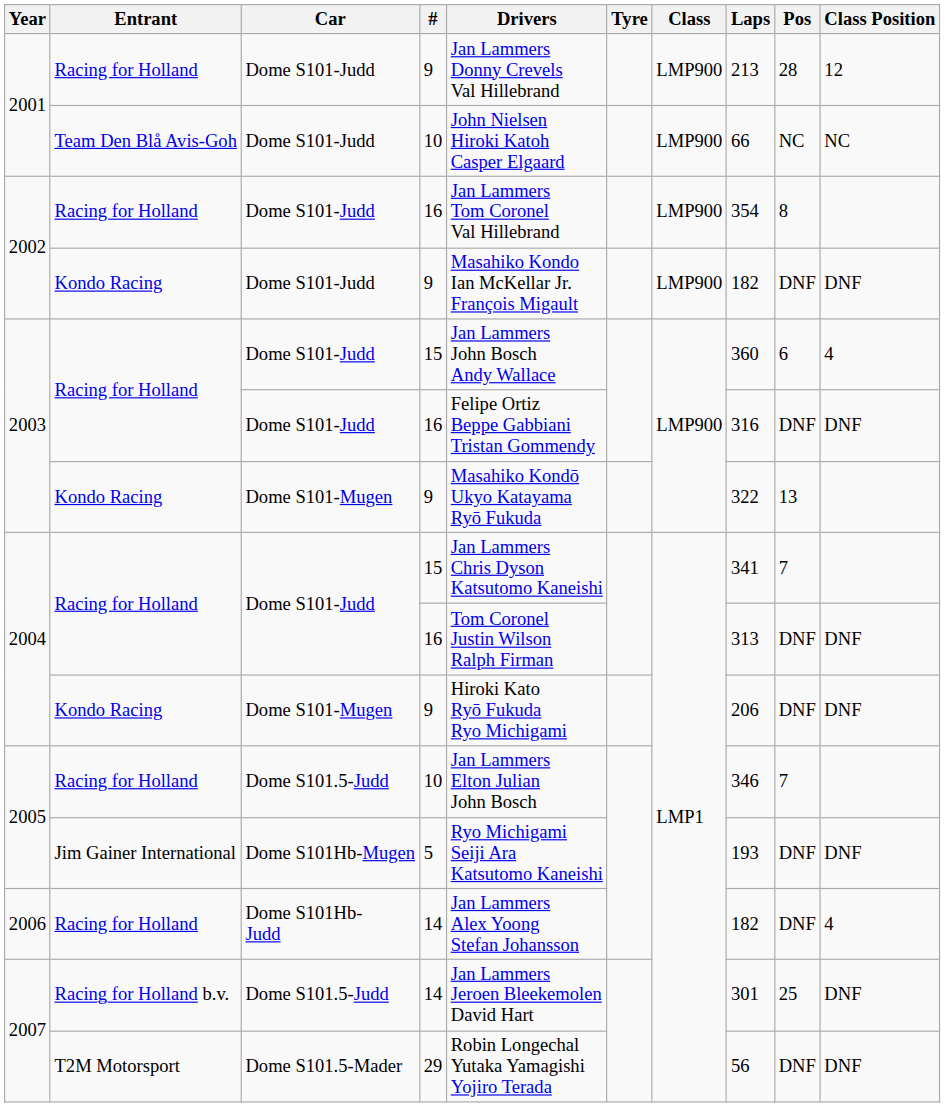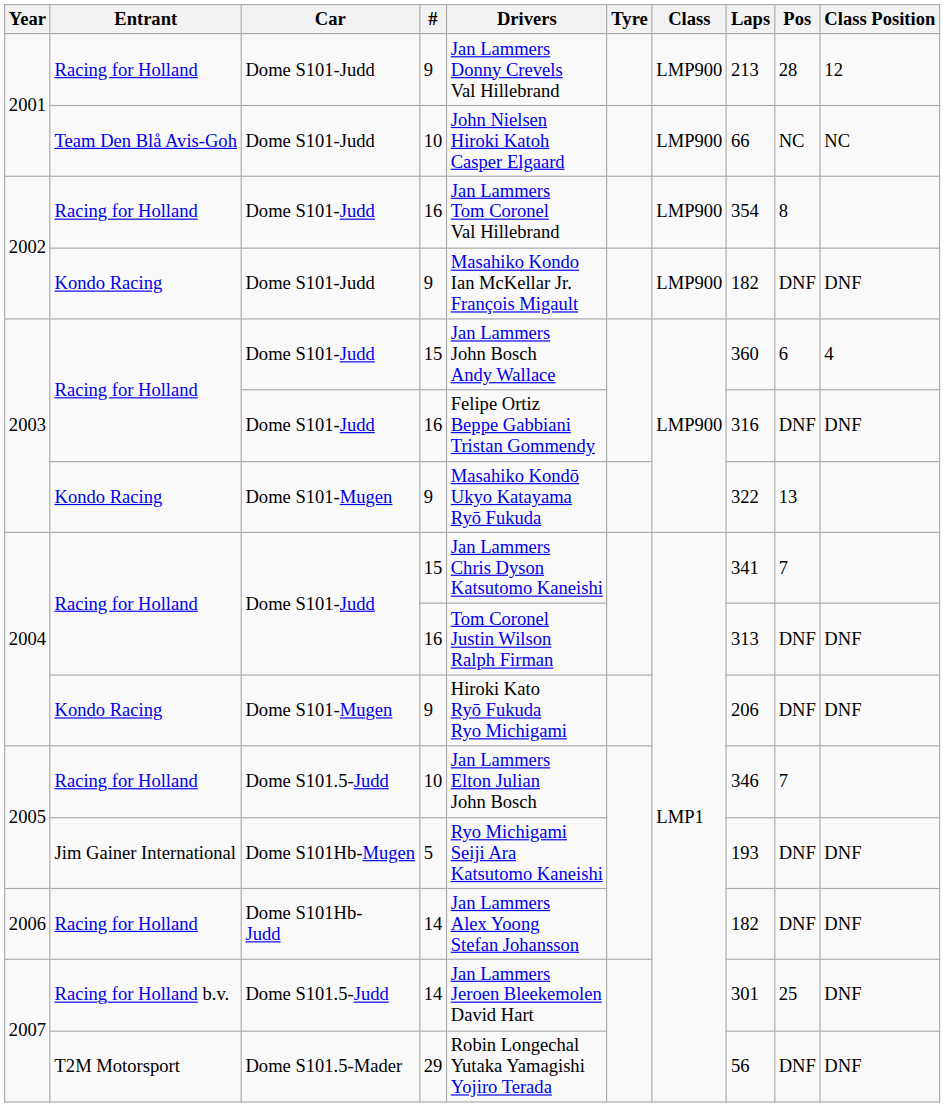2006 | Class Position: 4 -> DNF
